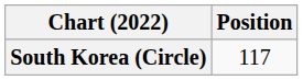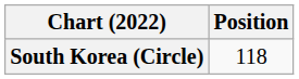South Korea (Circle) | Position: 117 -> 118
